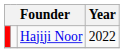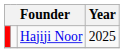Hajiji Noor | Year: 2022 -> 2025
